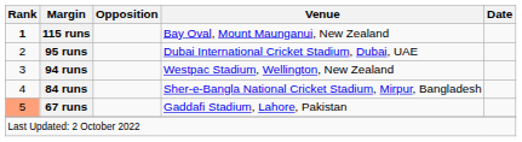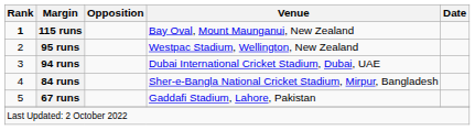95 runs | Venue: Dubai International Cricket Stadium, Dubai, UAE -> Westpac Stadium, Wellington, New Zealand
94 runs | Venue: Westpac Stadium, Wellington, New Zealand -> Dubai International Cricket Stadium, Dubai, UAE
67 runs | Rank: lightsalmon background -> no background
